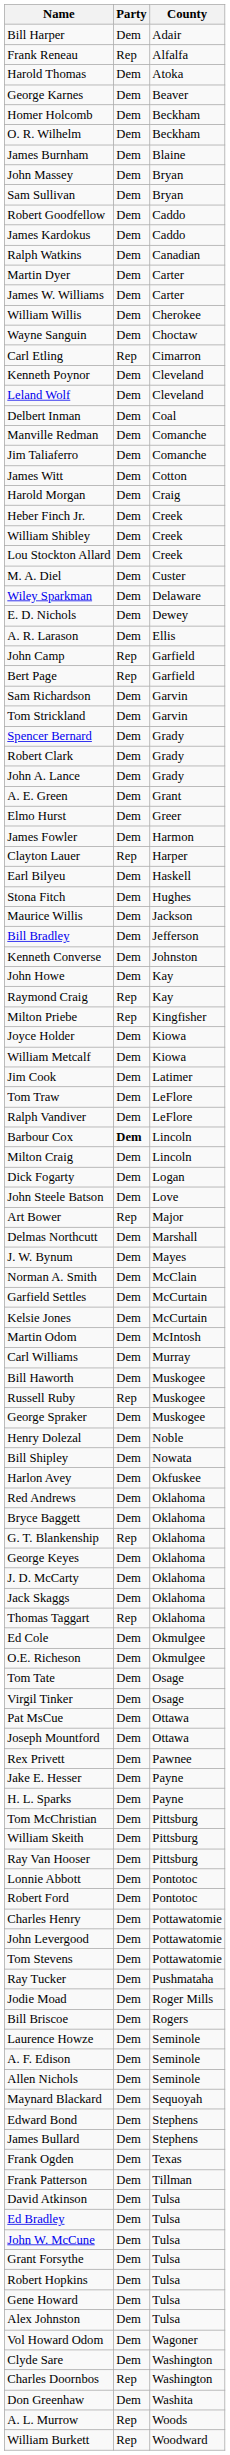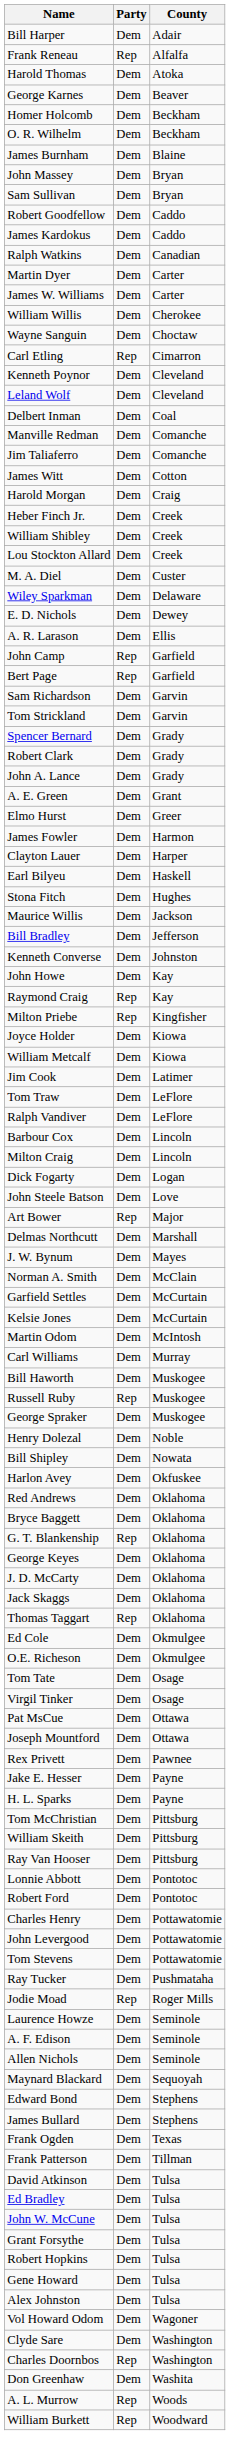Clayton Lauer | Party: Rep -> Dem
Barbour Cox | Party: bold -> normal
Jodie Moad | Party: Dem -> Rep
- row: Bill Briscoe | Dem | Rogers
